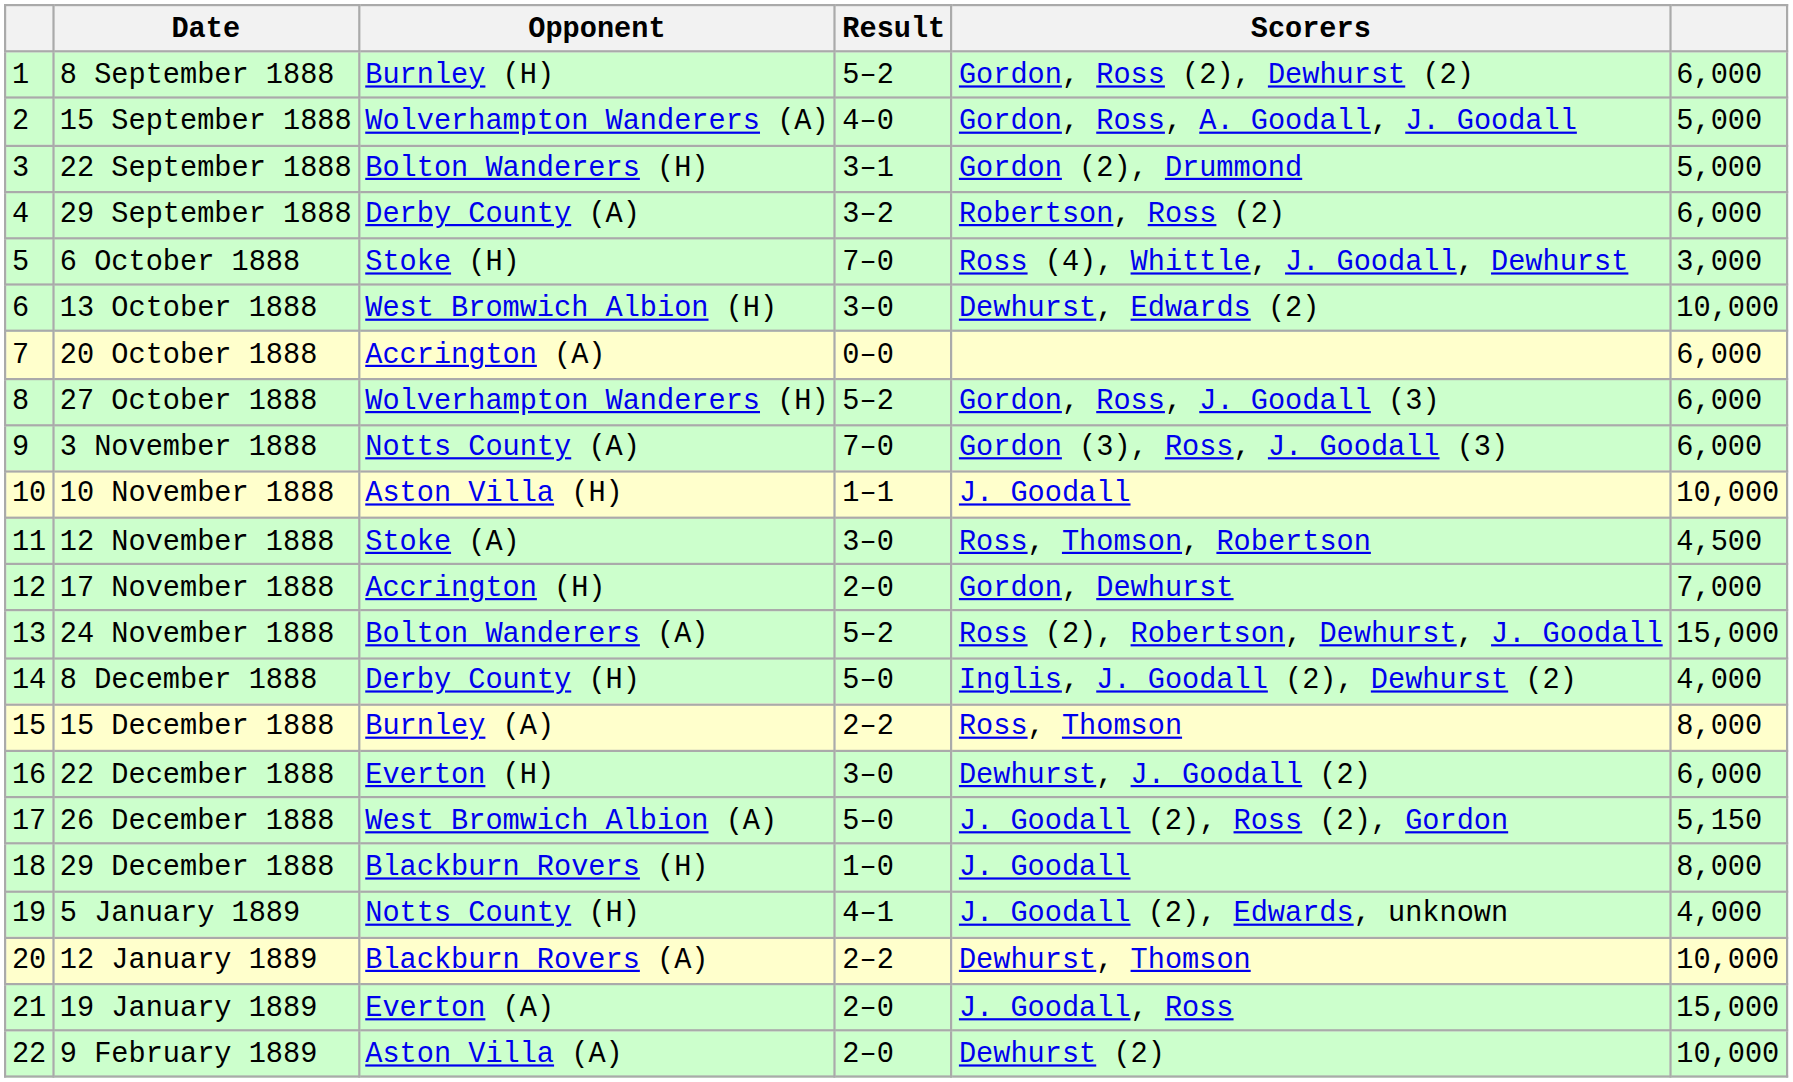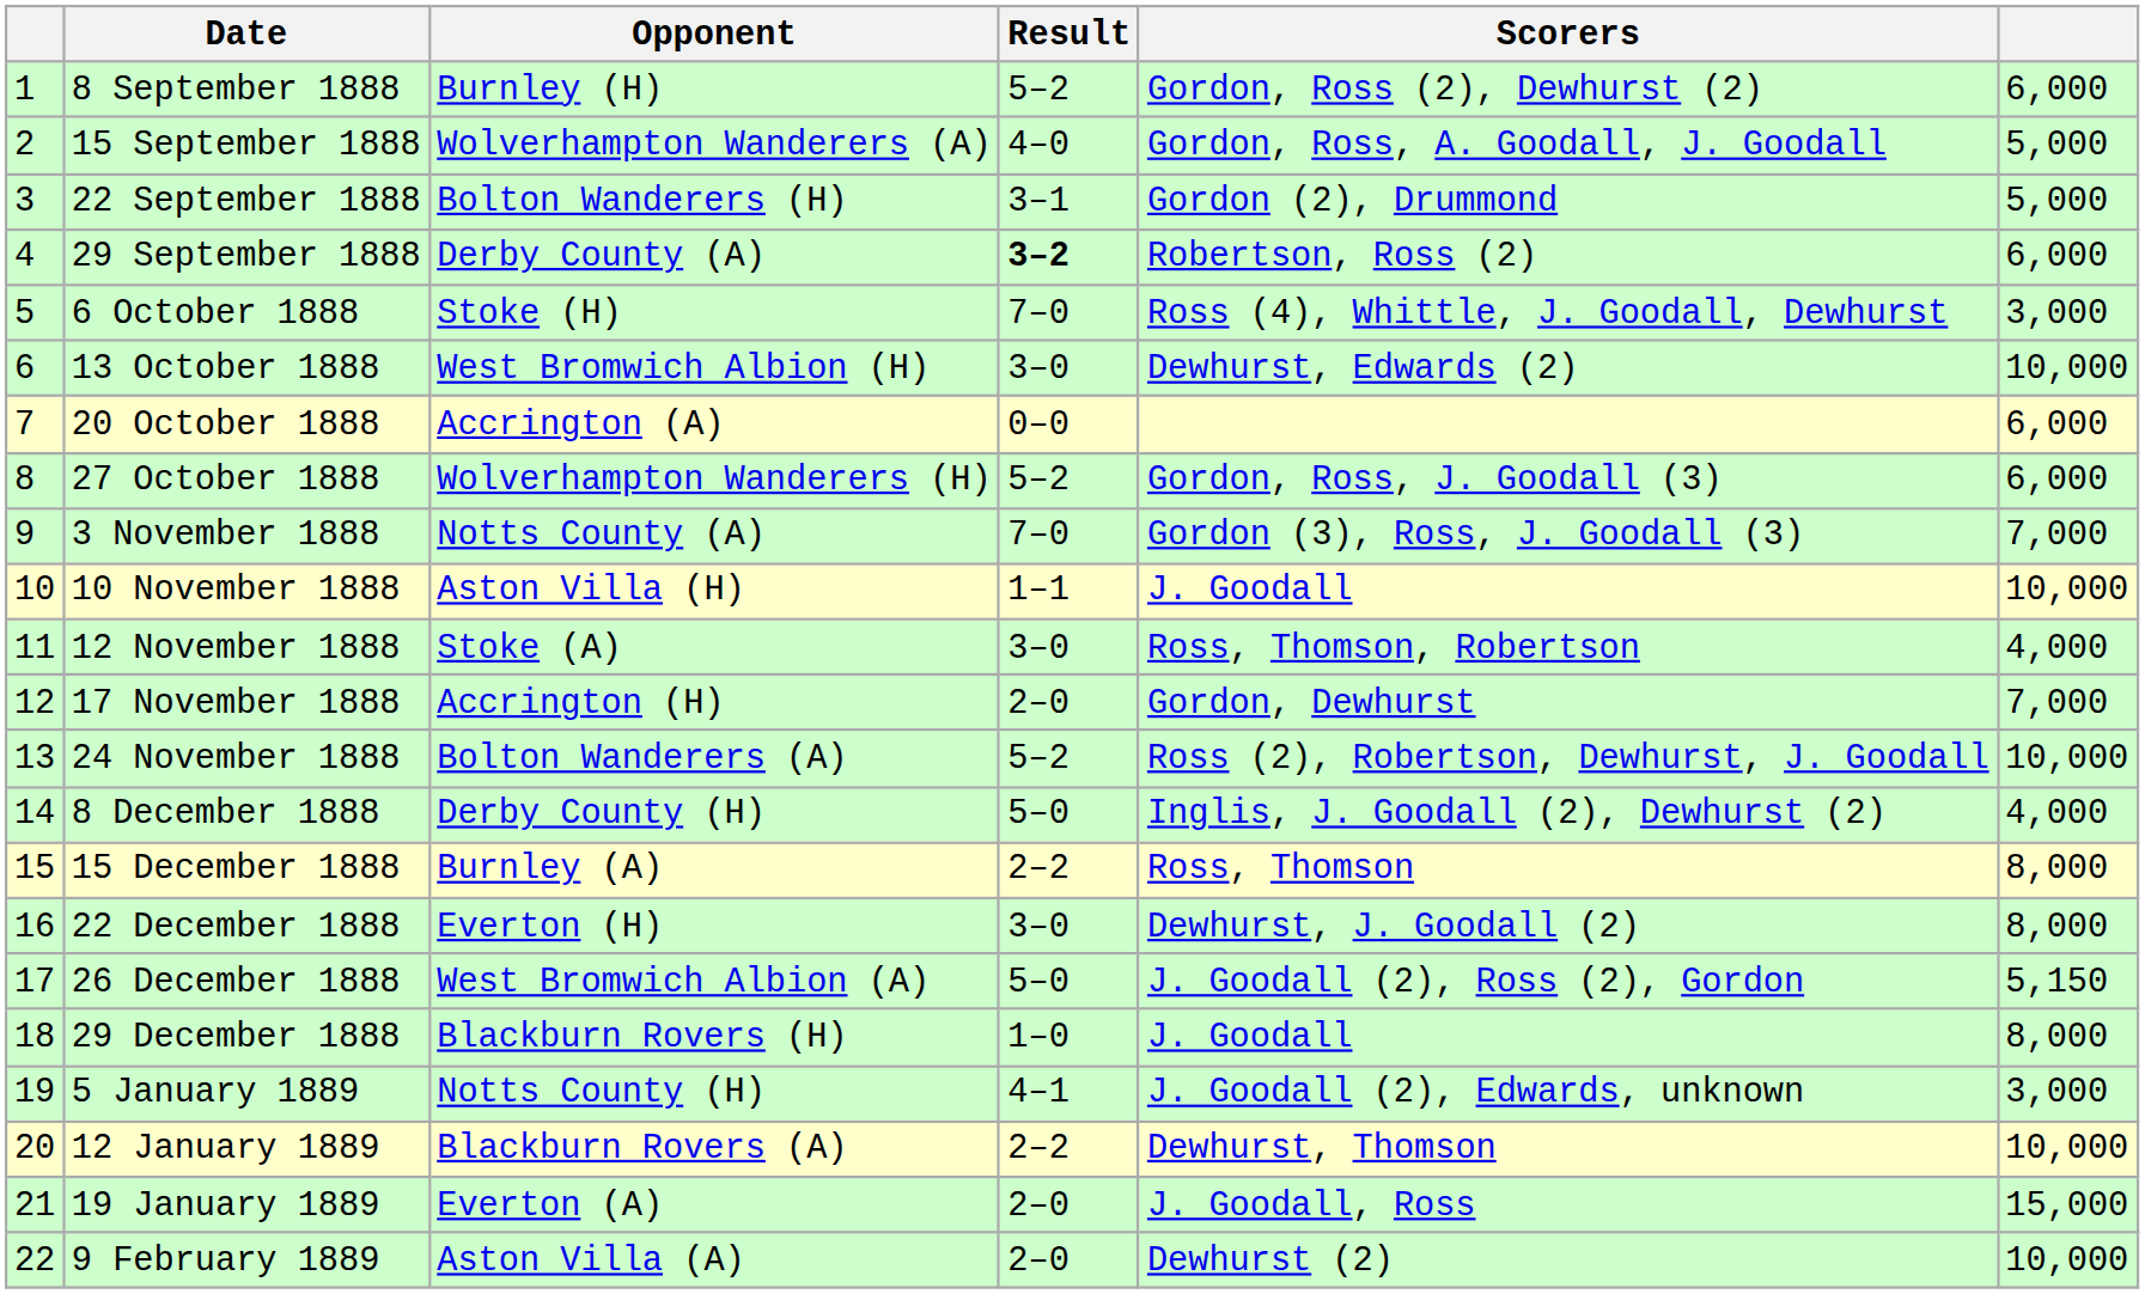29 September 1888 | Result: normal -> bold
3 November 1888 | column 6: 6,000 -> 7,000
12 November 1888 | column 6: 4,500 -> 4,000
24 November 1888 | column 6: 15,000 -> 10,000
22 December 1888 | column 6: 6,000 -> 8,000
5 January 1889 | column 6: 4,000 -> 3,000
